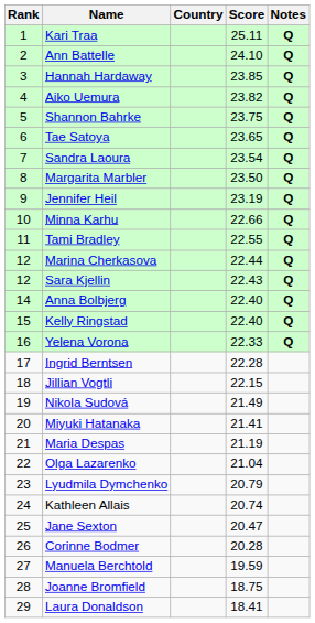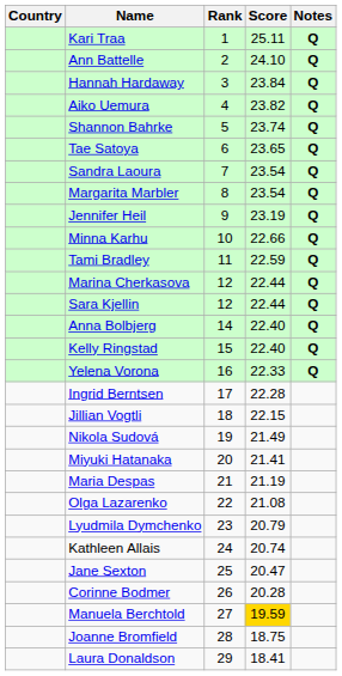columns swapped: Rank <-> Country
Hannah Hardaway | Score: 23.85 -> 23.84
Shannon Bahrke | Score: 23.75 -> 23.74
Margarita Marbler | Score: 23.50 -> 23.54
Tami Bradley | Score: 22.55 -> 22.59
Sara Kjellin | Score: 22.43 -> 22.44
Olga Lazarenko | Score: 21.04 -> 21.08
Manuela Berchtold | Score: no background -> gold background
